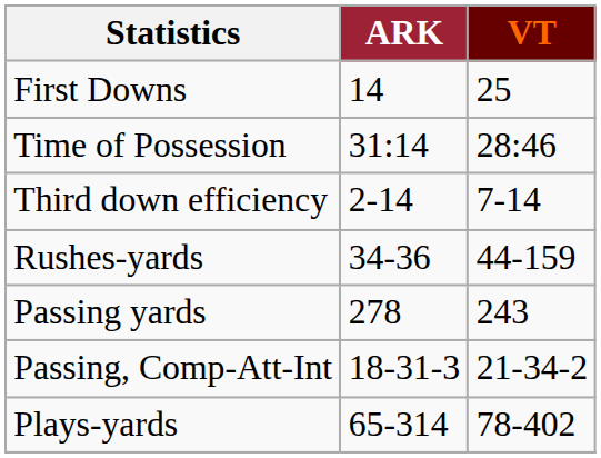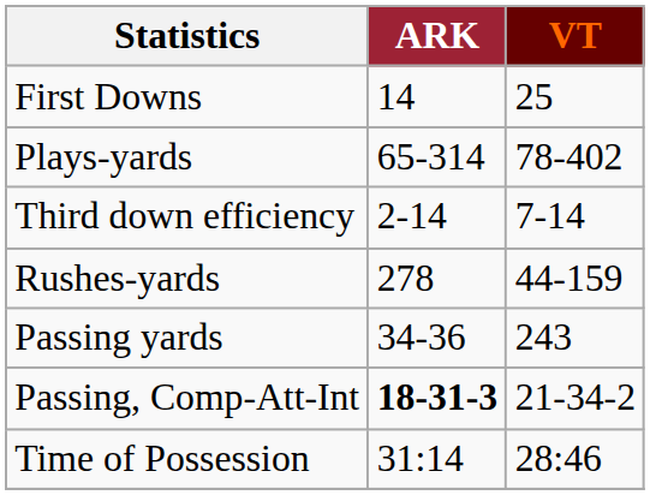rows swapped: Plays-yards <-> Time of Possession
Rushes-yards | ARK: 34-36 -> 278
Passing yards | ARK: 278 -> 34-36
Passing, Comp-Att-Int | ARK: normal -> bold
